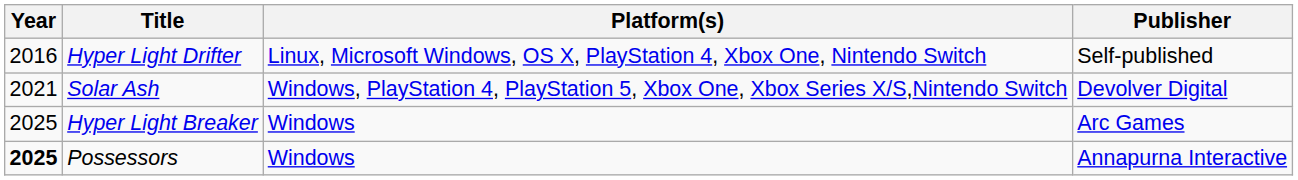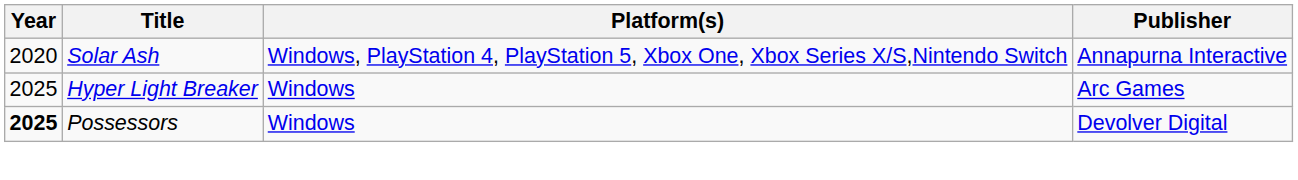- row: 2016 | Hyper Light Drifter | Linux, Microsoft Windows, OS X, PlayStation 4, Xbox One, Nintendo Switch | Self-published
Solar Ash | Year: 2021 -> 2020
Solar Ash | Publisher: Devolver Digital -> Annapurna Interactive
Possessors | Publisher: Annapurna Interactive -> Devolver Digital
